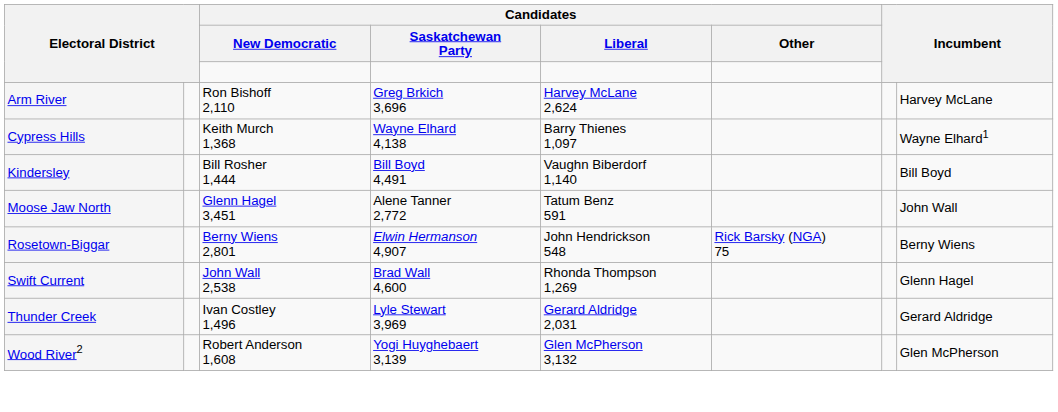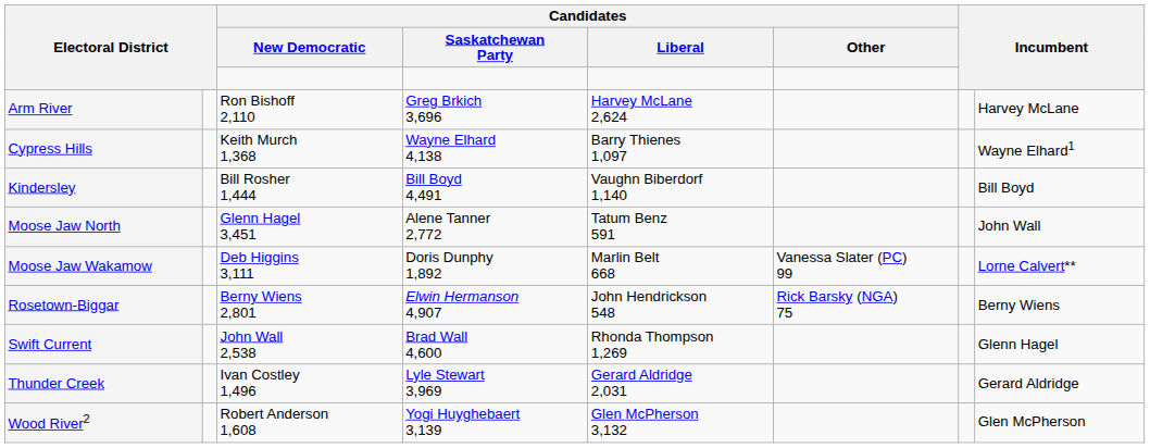+ row: Moose Jaw Wakamow | Deb Higgins 3,111 | Doris Dunphy 1,892 | Marlin Belt 668 | Vanessa Slater (PC) 99 | Lorne Calvert**
